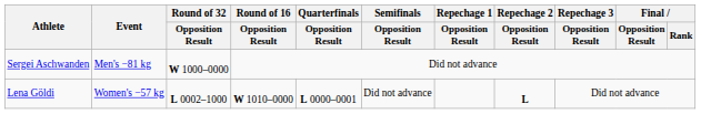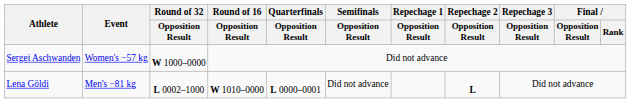Sergei Aschwanden | Event: Men's −81 kg -> Women's −57 kg
Lena Göldi | Event: Women's −57 kg -> Men's −81 kg
